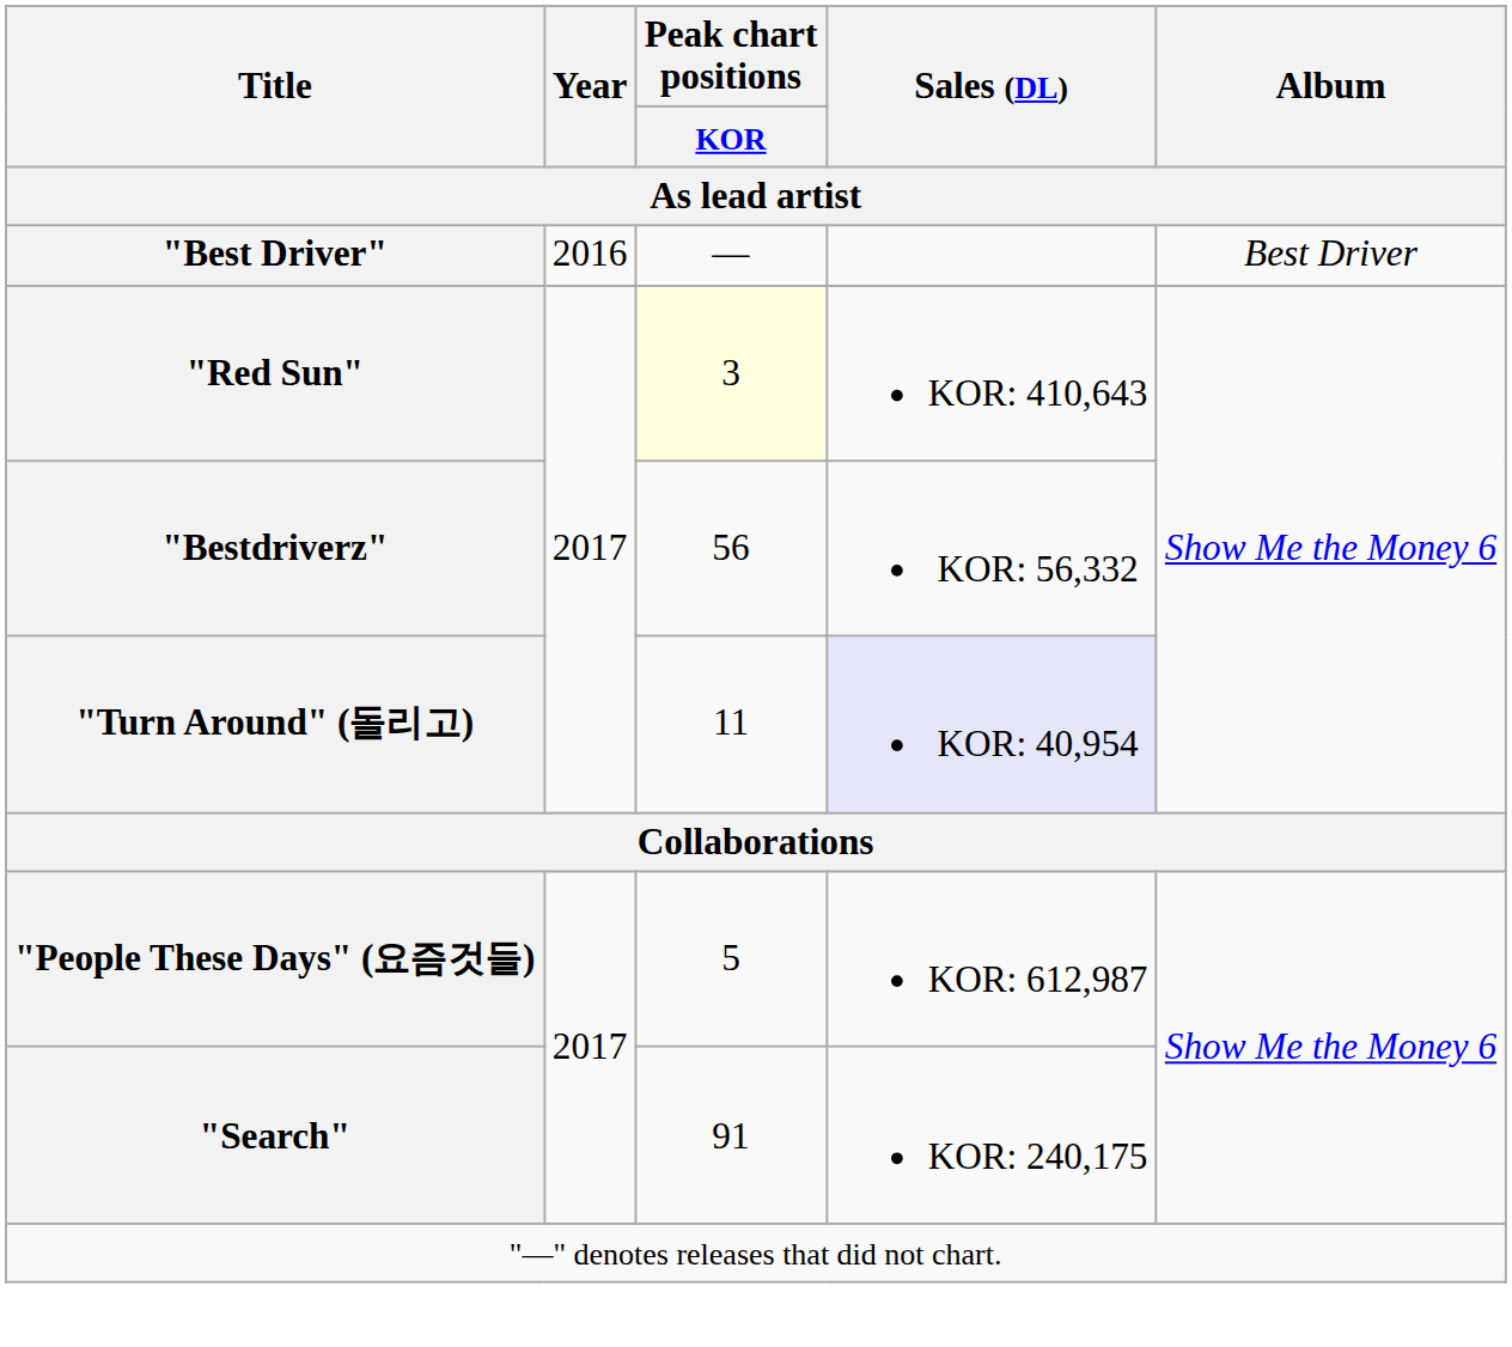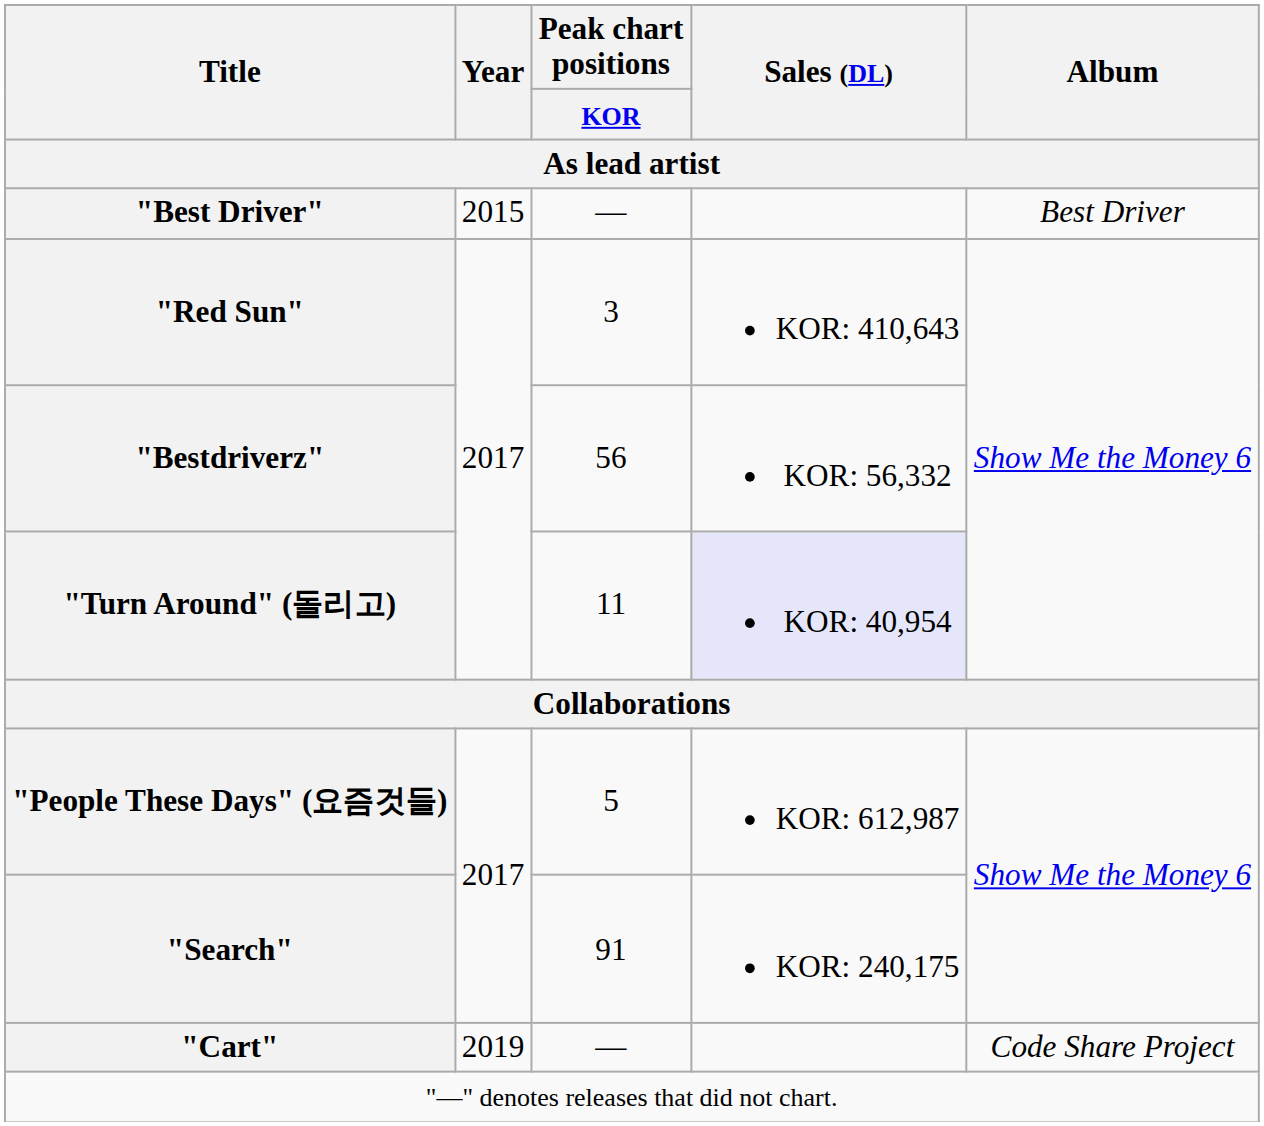"Best Driver" | Year: 2016 -> 2015
"Red Sun" | Peak chart positions / KOR: lightyellow background -> no background
+ row: "Cart" | 2019 | — | Code Share Project
